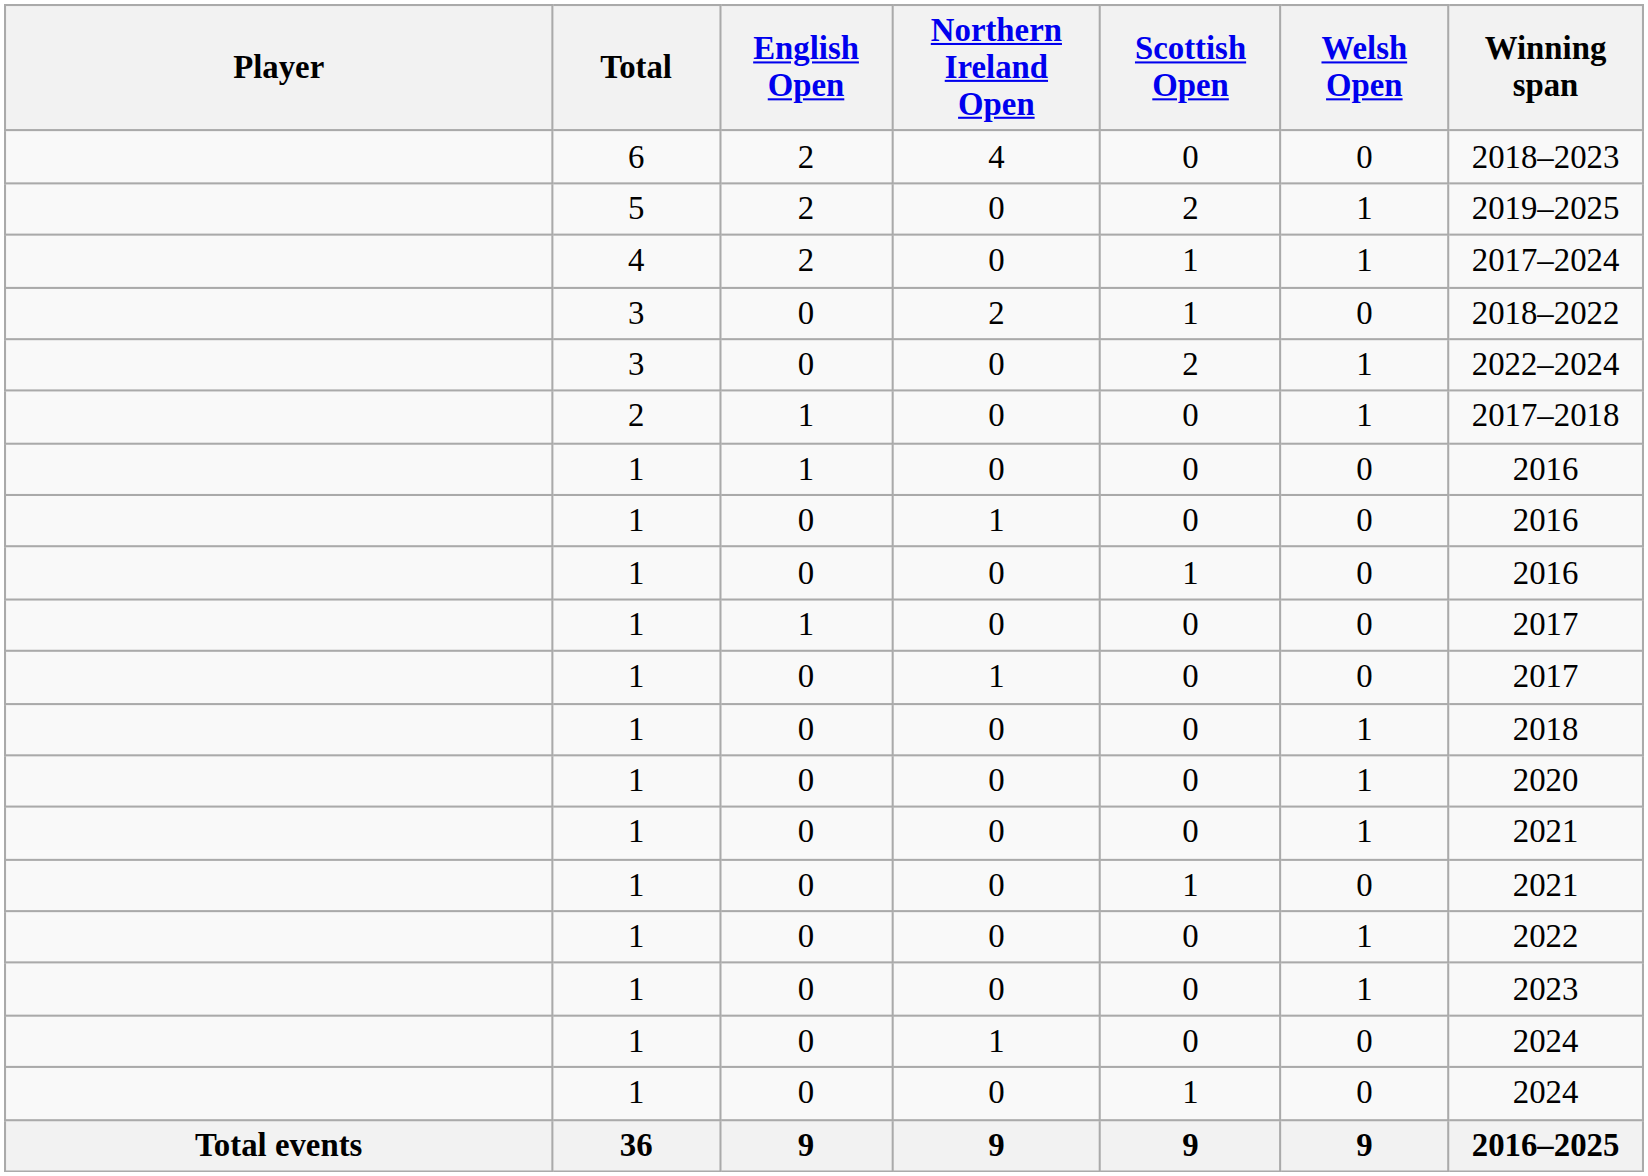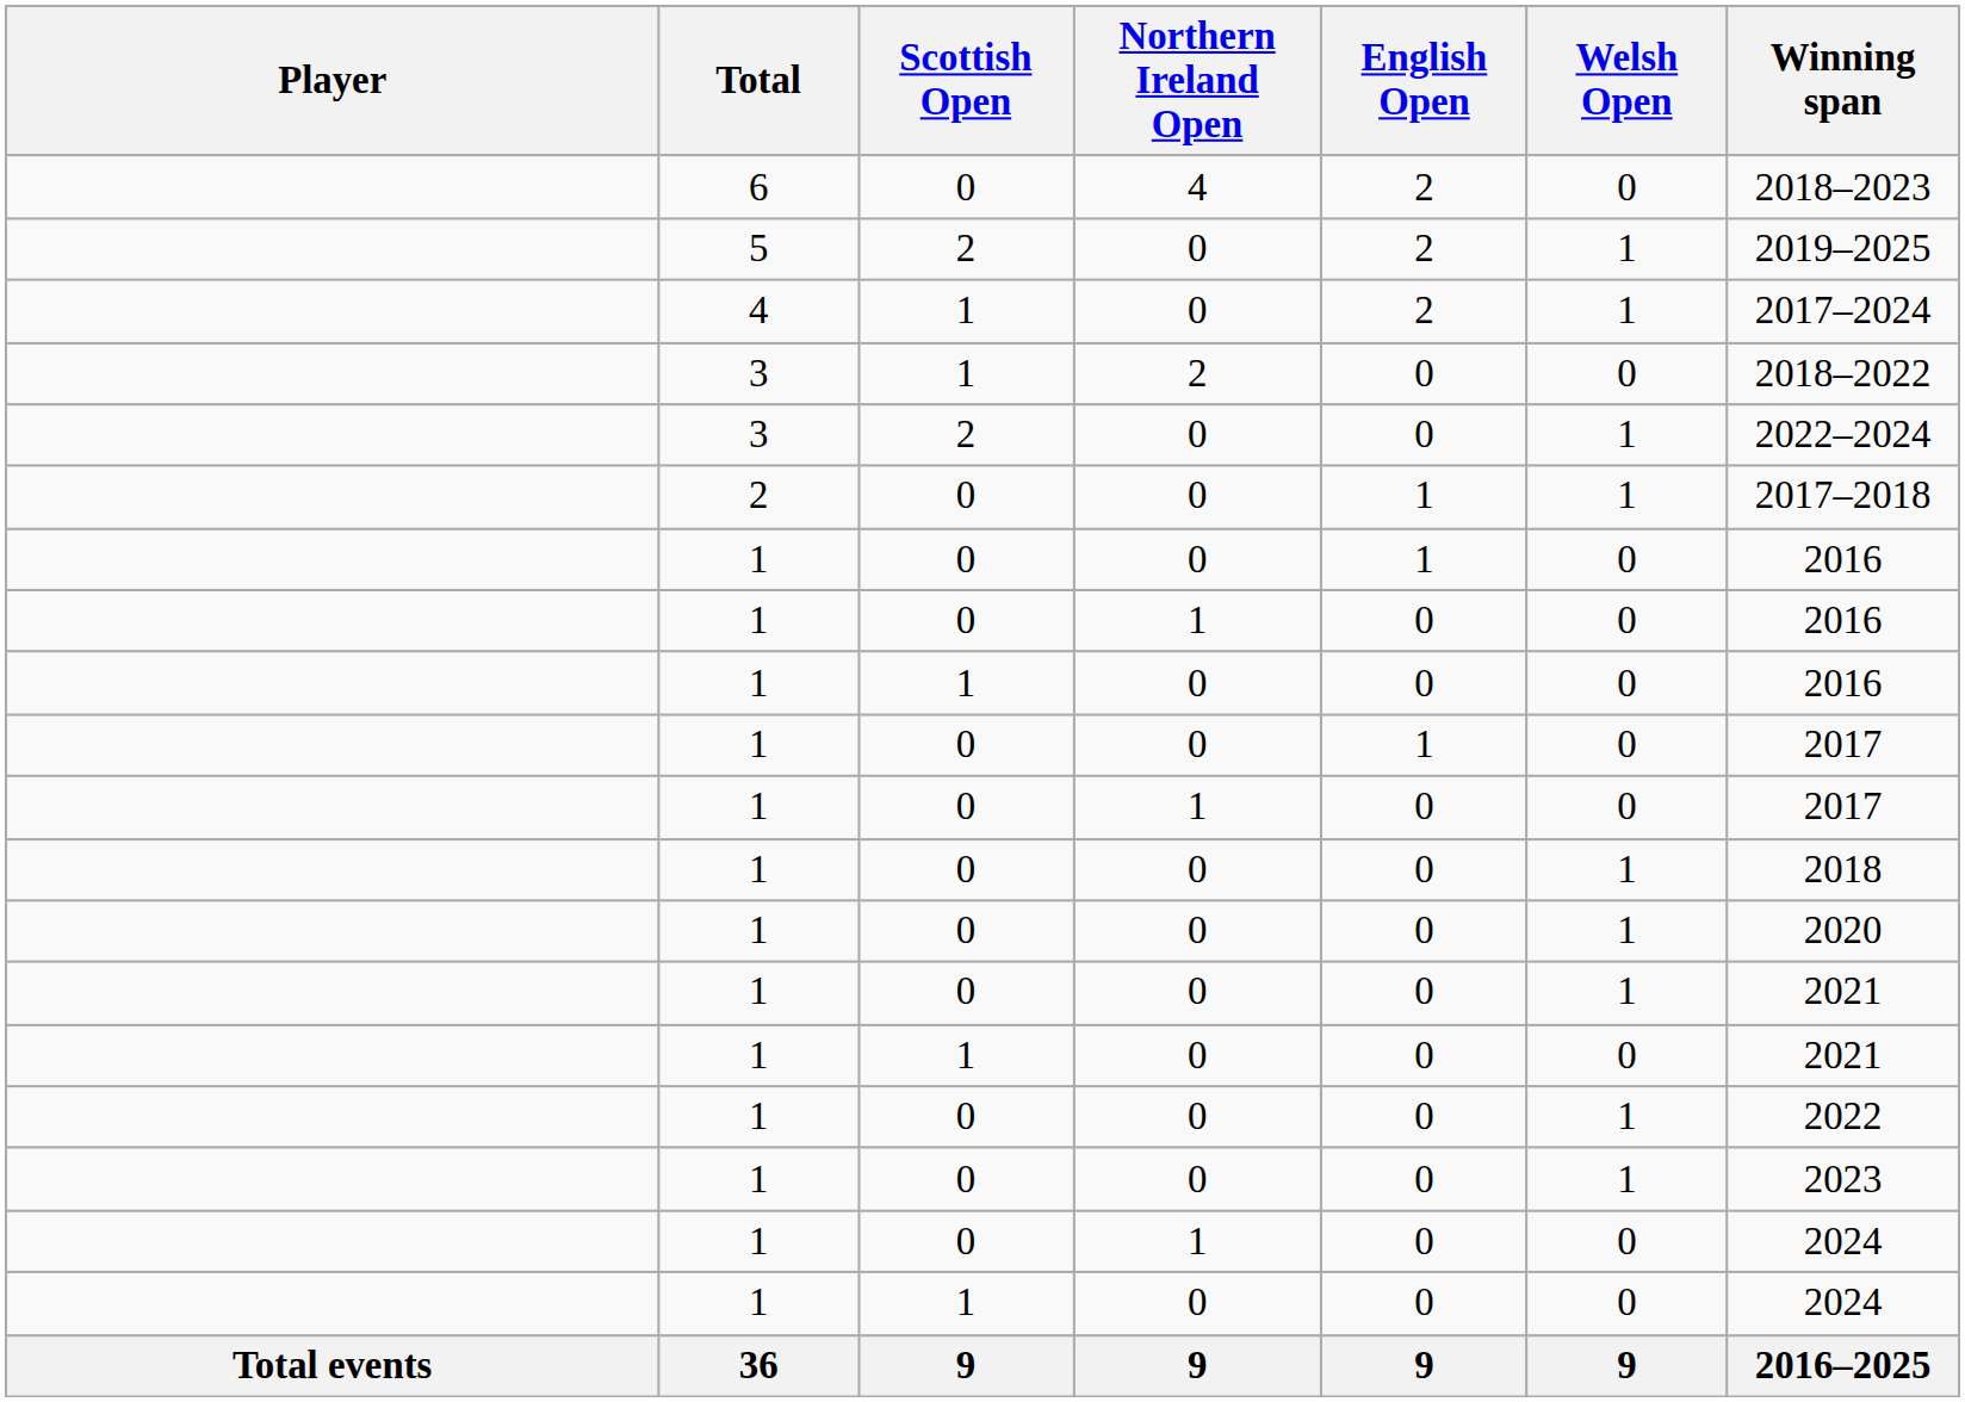columns swapped: English Open <-> Scottish Open
